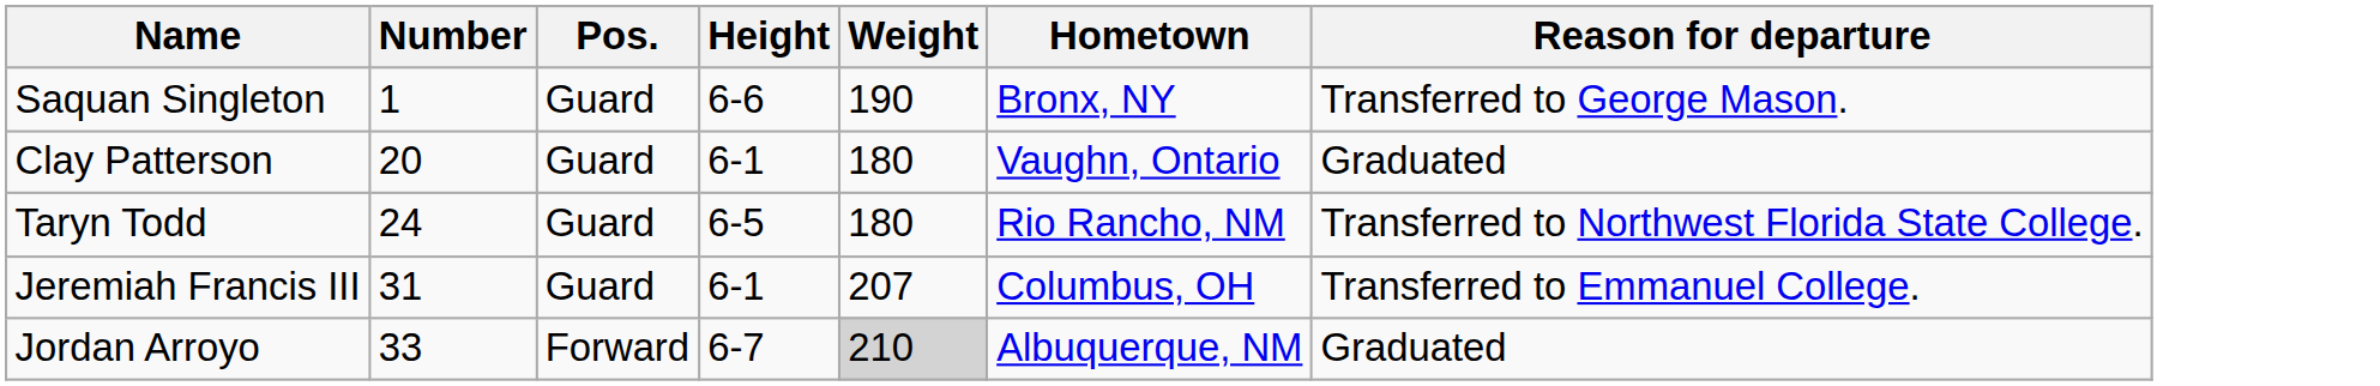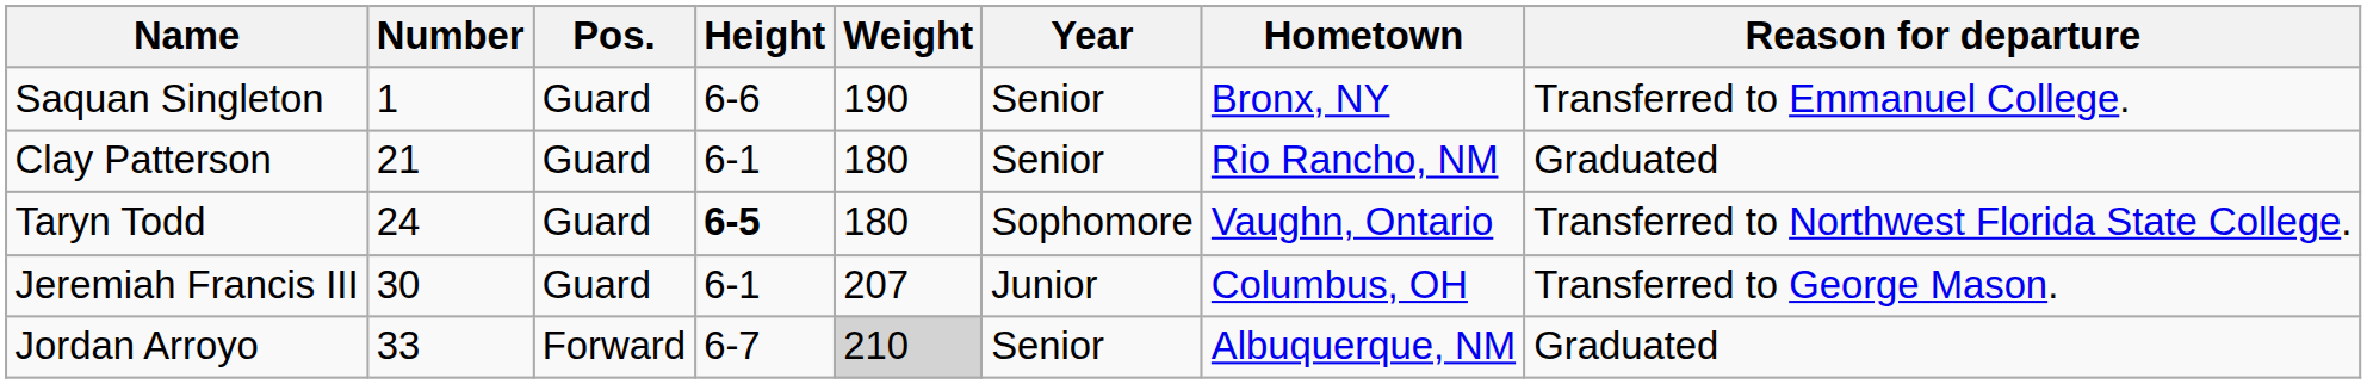+ column: Year | Senior | Senior | Sophomore | Junior | Senior
Saquan Singleton | Reason for departure: Transferred to George Mason. -> Transferred to Emmanuel College.
Clay Patterson | Number: 20 -> 21
Clay Patterson | Hometown: Vaughn, Ontario -> Rio Rancho, NM
Taryn Todd | Height: normal -> bold
Taryn Todd | Hometown: Rio Rancho, NM -> Vaughn, Ontario
Jeremiah Francis III | Number: 31 -> 30
Jeremiah Francis III | Reason for departure: Transferred to Emmanuel College. -> Transferred to George Mason.
